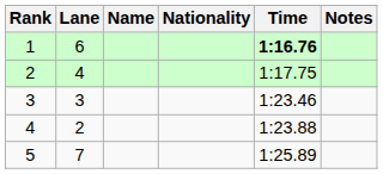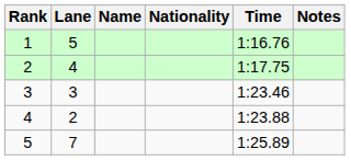1 | Lane: 6 -> 5
1 | Time: bold -> normal
